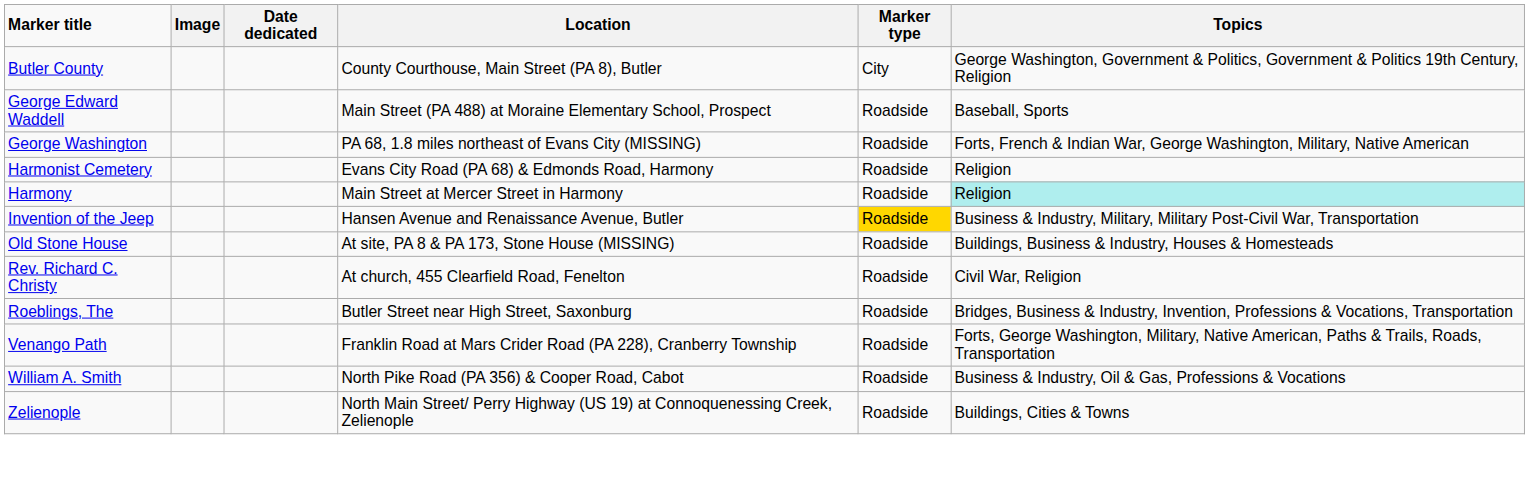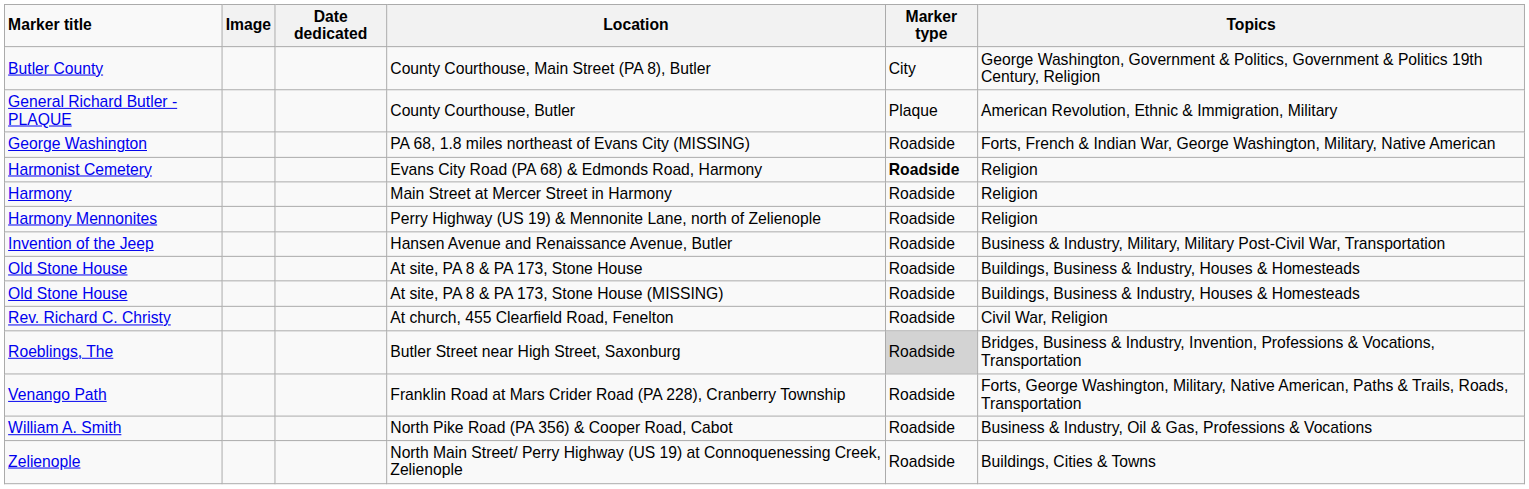+ row: General Richard Butler - PLAQUE | County Courthouse, Butler | Plaque | American Revolution, Ethnic & Immigration, Military
- row: George Edward Waddell | Main Street (PA 488) at Moraine Elementary School, Prospect | Roadside | Baseball, Sports
Evans City Road (PA 68) & Edmonds Road, Harmony | Marker type: normal -> bold
Main Street at Mercer Street in Harmony | Topics: paleturquoise background -> no background
+ row: Harmony Mennonites | Perry Highway (US 19) & Mennonite Lane, north of Zelienople | Roadside | Religion
Hansen Avenue and Renaissance Avenue, Butler | Marker type: gold background -> no background
+ row: Old Stone House | At site, PA 8 & PA 173, Stone House | Roadside | Buildings, Business & Industry, Houses & Homesteads
Butler Street near High Street, Saxonburg | Marker type: no background -> lightgrey background
